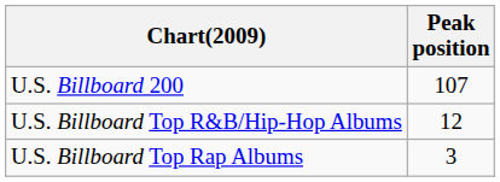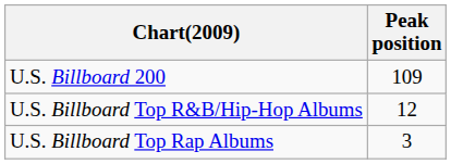U.S. Billboard 200 | Peak position: 107 -> 109
